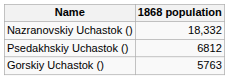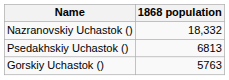Psedakhskiy Uchastok () | 1868 population: 6812 -> 6813
